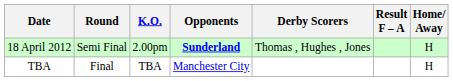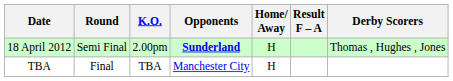columns swapped: Home/ Away <-> Derby Scorers
